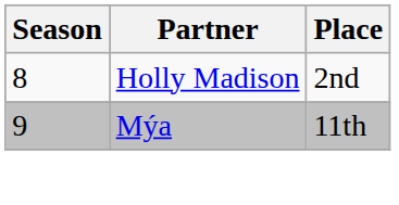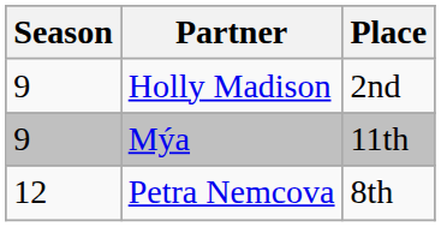Holly Madison | Season: 8 -> 9
+ row: 12 | Petra Nemcova | 8th
